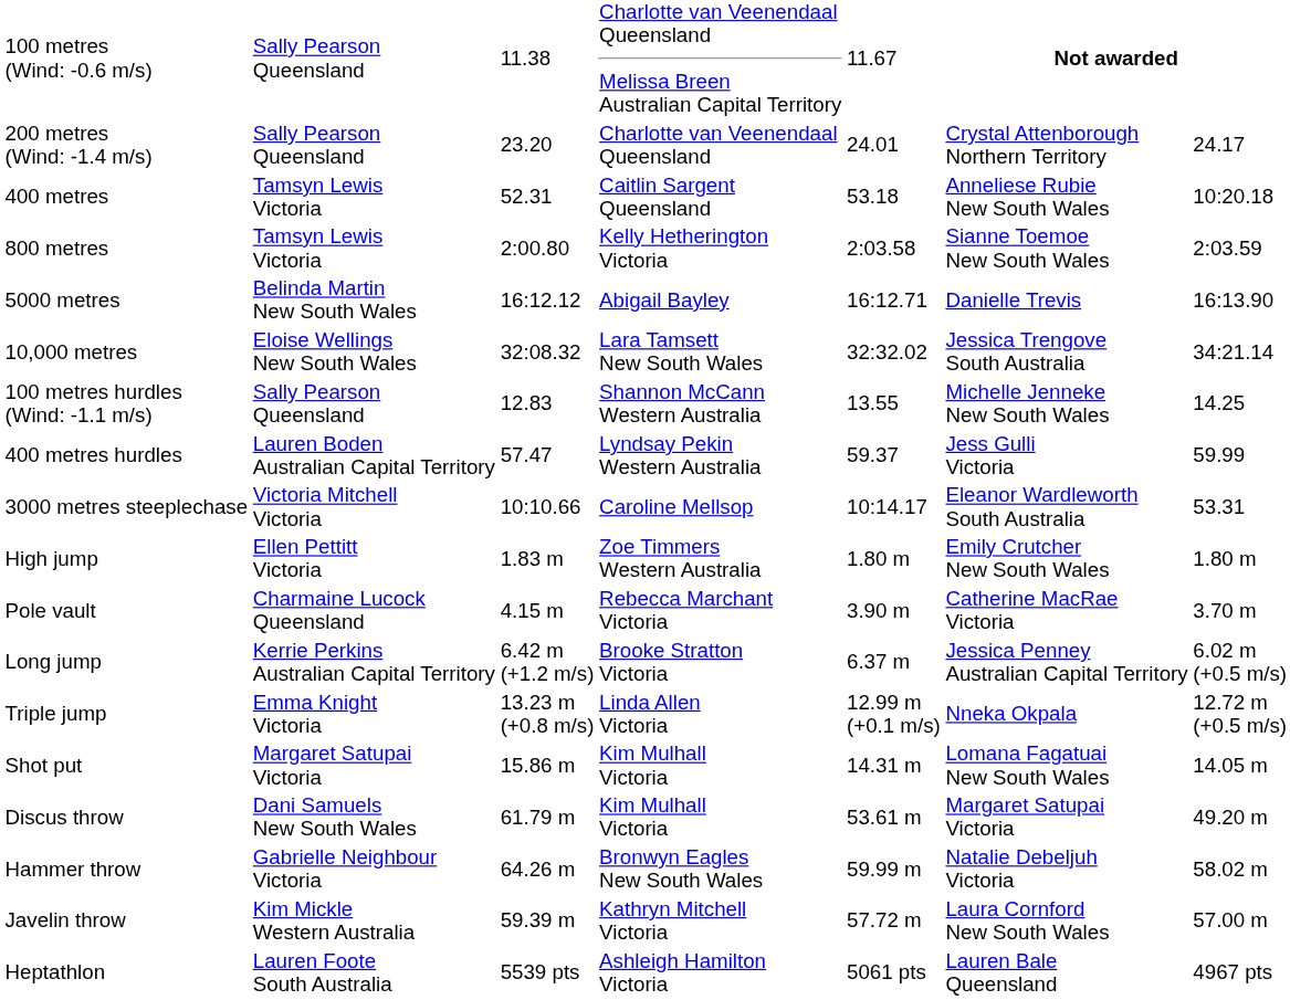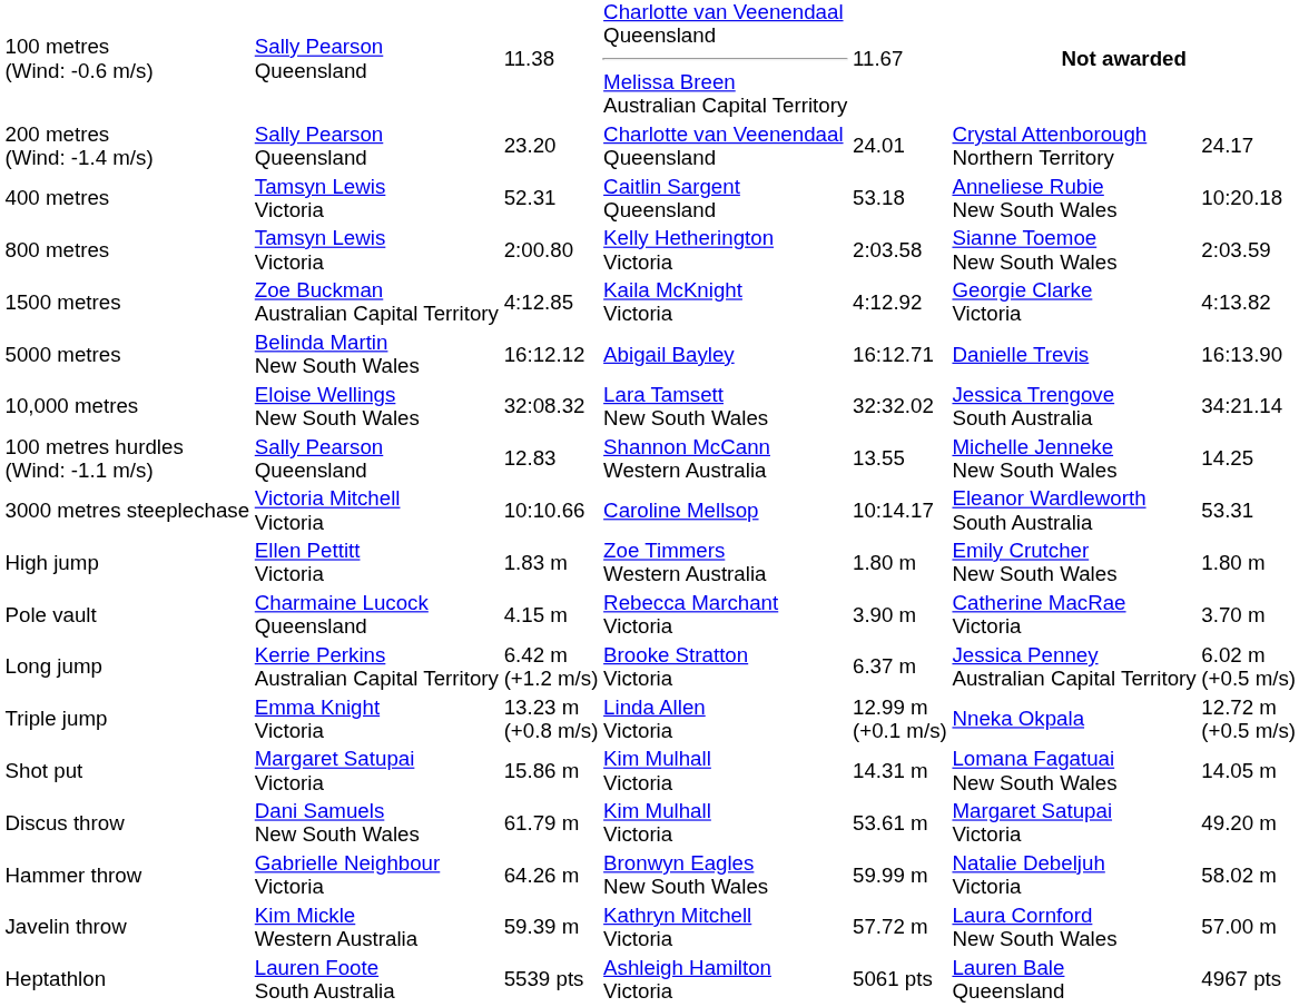+ row: 1500 metres | Zoe Buckman Australian Capital Territory | 4:12.85 | Kaila McKnight Victoria | 4:12.92 | Georgie Clarke Victoria | 4:13.82
- row: 400 metres hurdles | Lauren Boden Australian Capital Territory | 57.47 | Lyndsay Pekin Western Australia | 59.37 | Jess Gulli Victoria | 59.99
